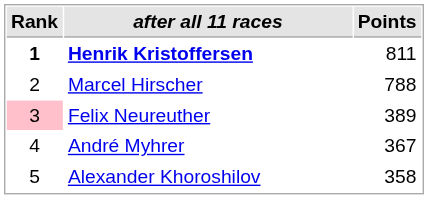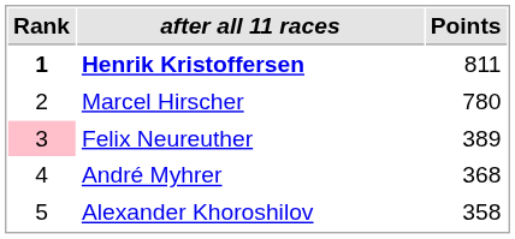Marcel Hirscher | Points: 788 -> 780
André Myhrer | Points: 367 -> 368
